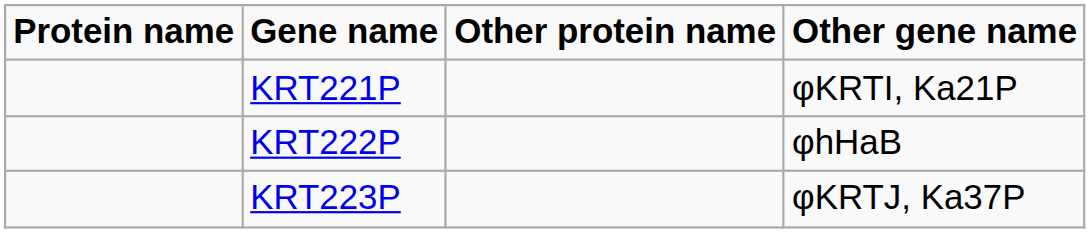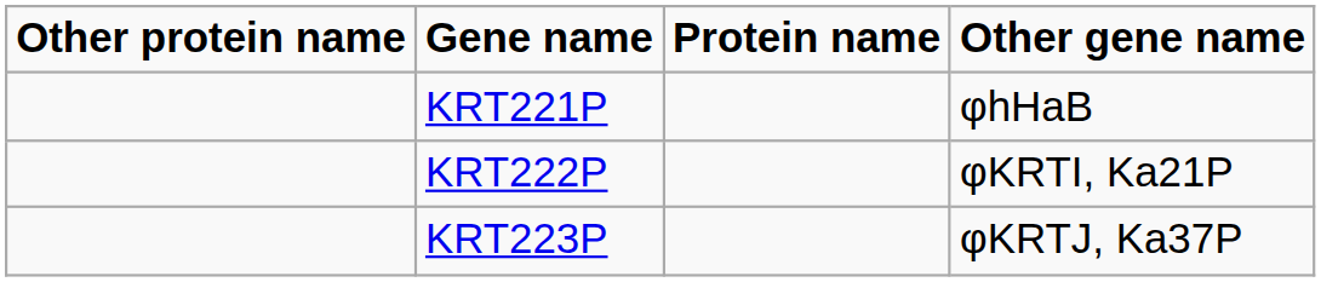columns swapped: Protein name <-> Other protein name
KRT221P | Other gene name: φKRTI, Ka21P -> φhHaB
KRT222P | Other gene name: φhHaB -> φKRTI, Ka21P
